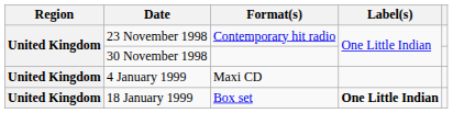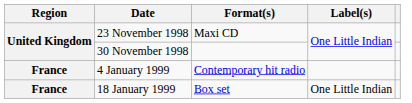23 November 1998 | Format(s): Contemporary hit radio -> Maxi CD
4 January 1999 | Region: United Kingdom -> France
4 January 1999 | Format(s): Maxi CD -> Contemporary hit radio
18 January 1999 | Region: United Kingdom -> France
18 January 1999 | Label(s): bold -> normal
